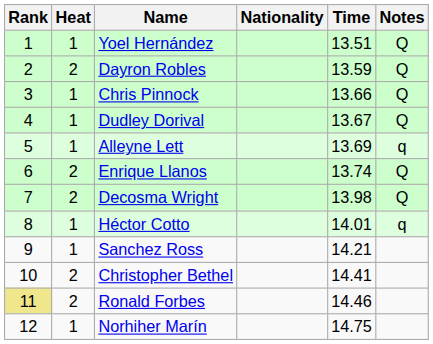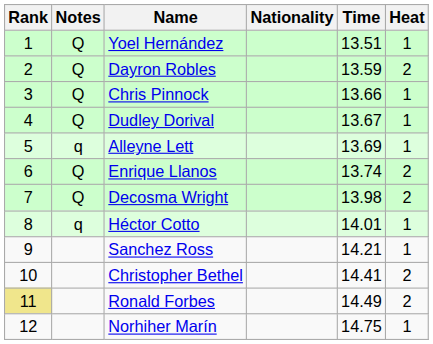columns swapped: Heat <-> Notes
Ronald Forbes | Time: 14.46 -> 14.49
